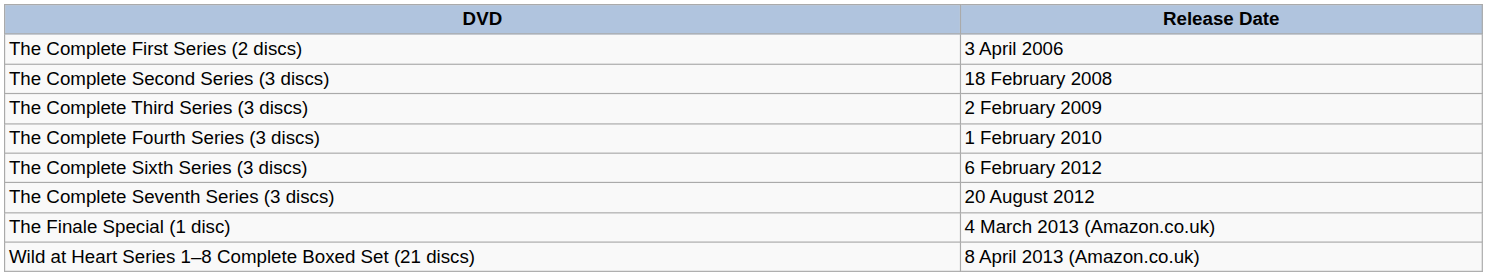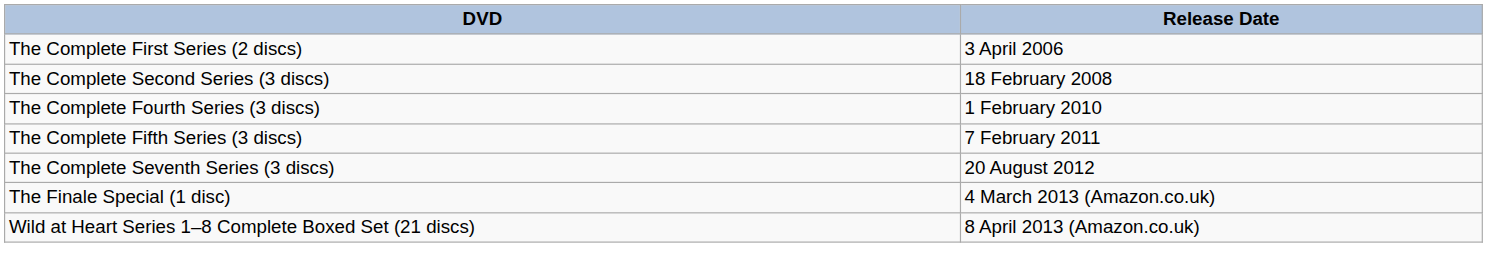- row: The Complete Third Series (3 discs) | 2 February 2009
+ row: The Complete Fifth Series (3 discs) | 7 February 2011
- row: The Complete Sixth Series (3 discs) | 6 February 2012
